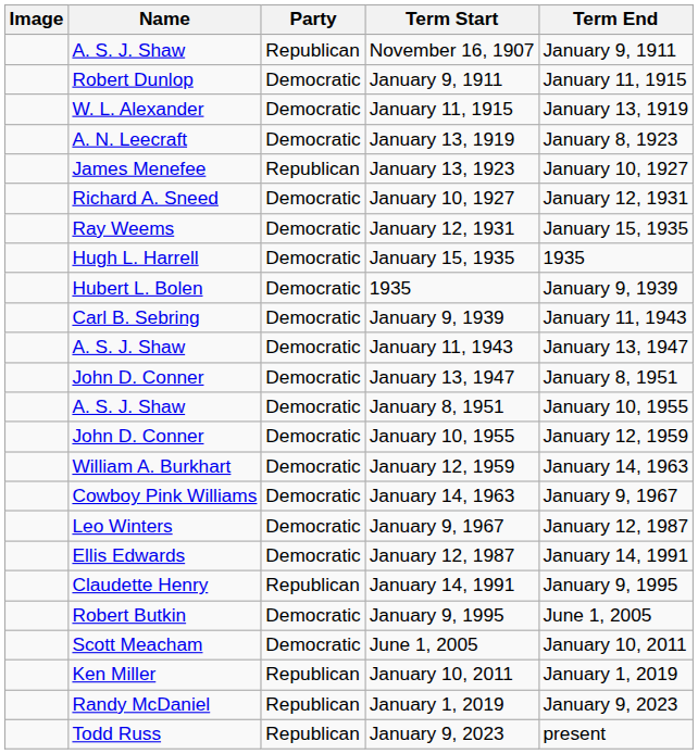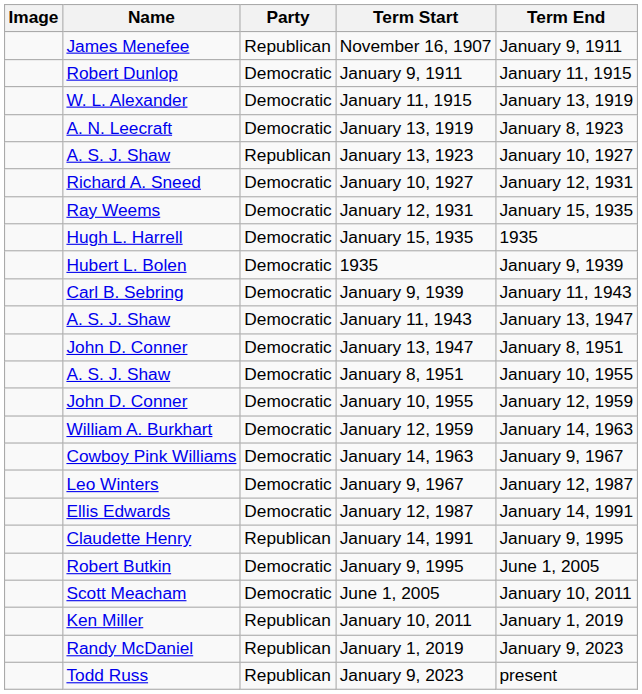November 16, 1907 | Name: A. S. J. Shaw -> James Menefee
January 13, 1923 | Name: James Menefee -> A. S. J. Shaw
